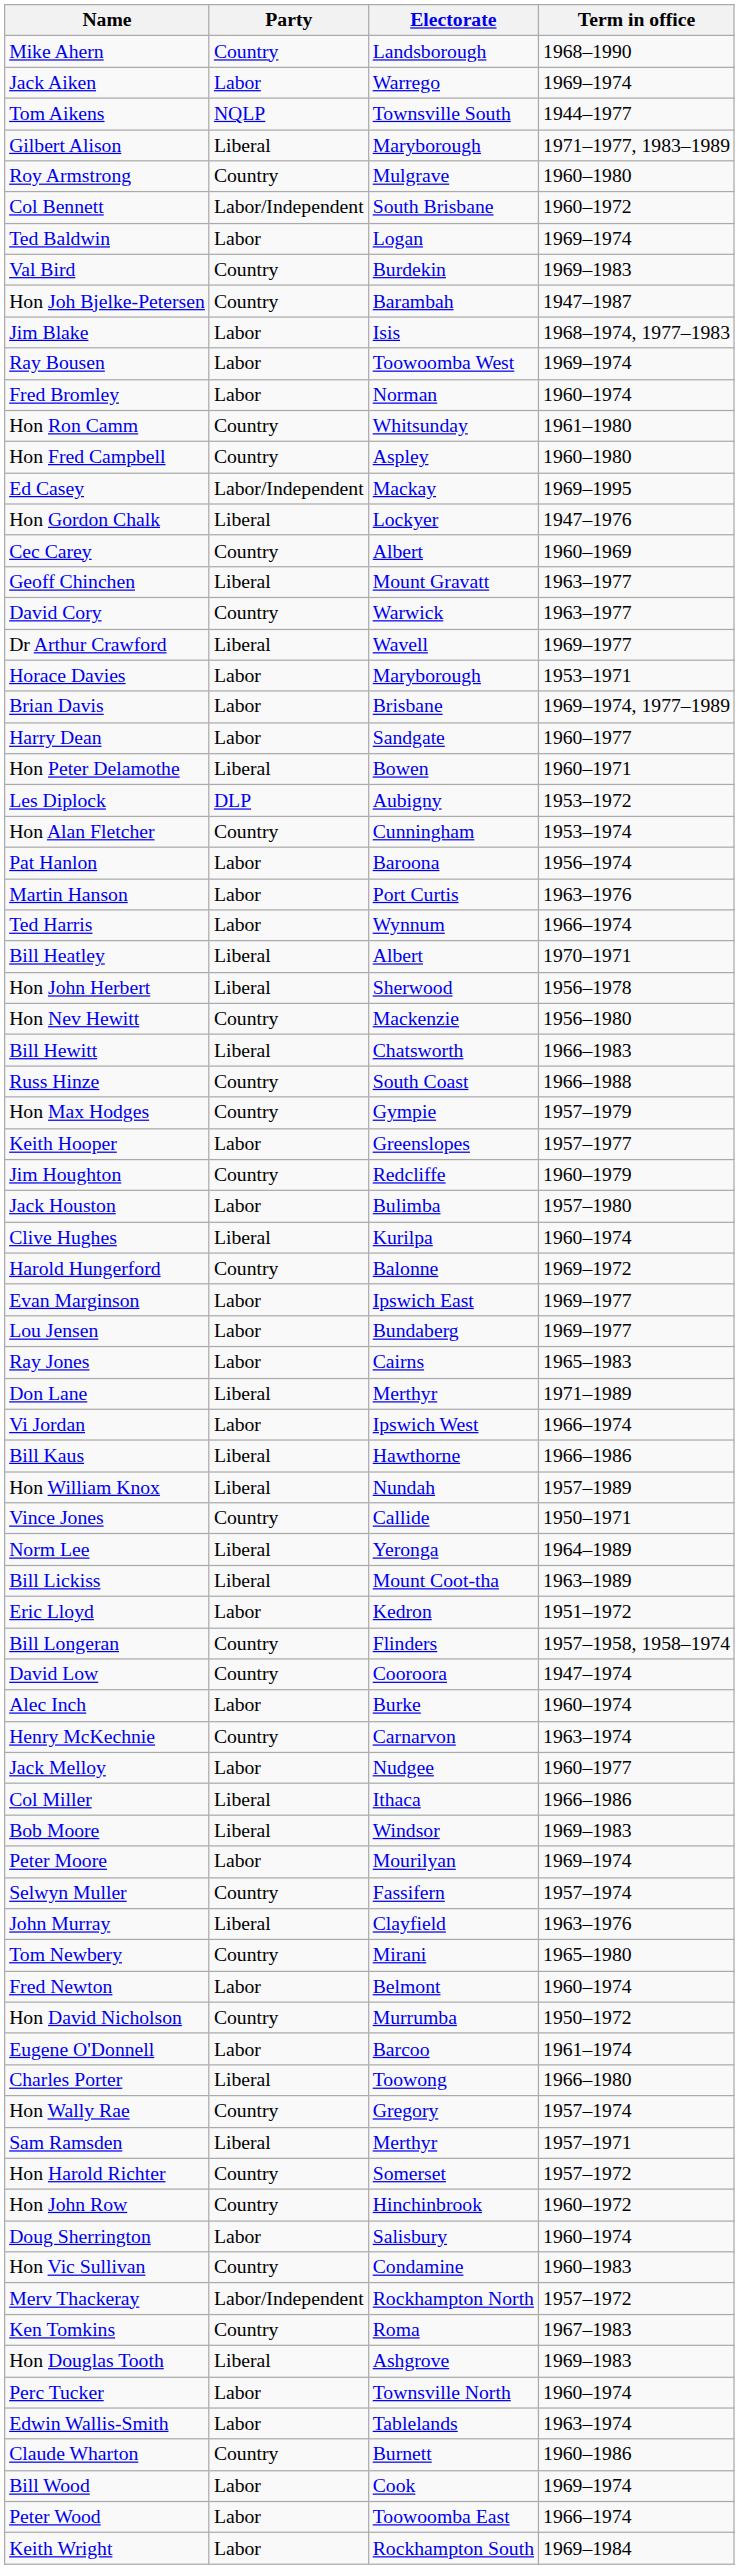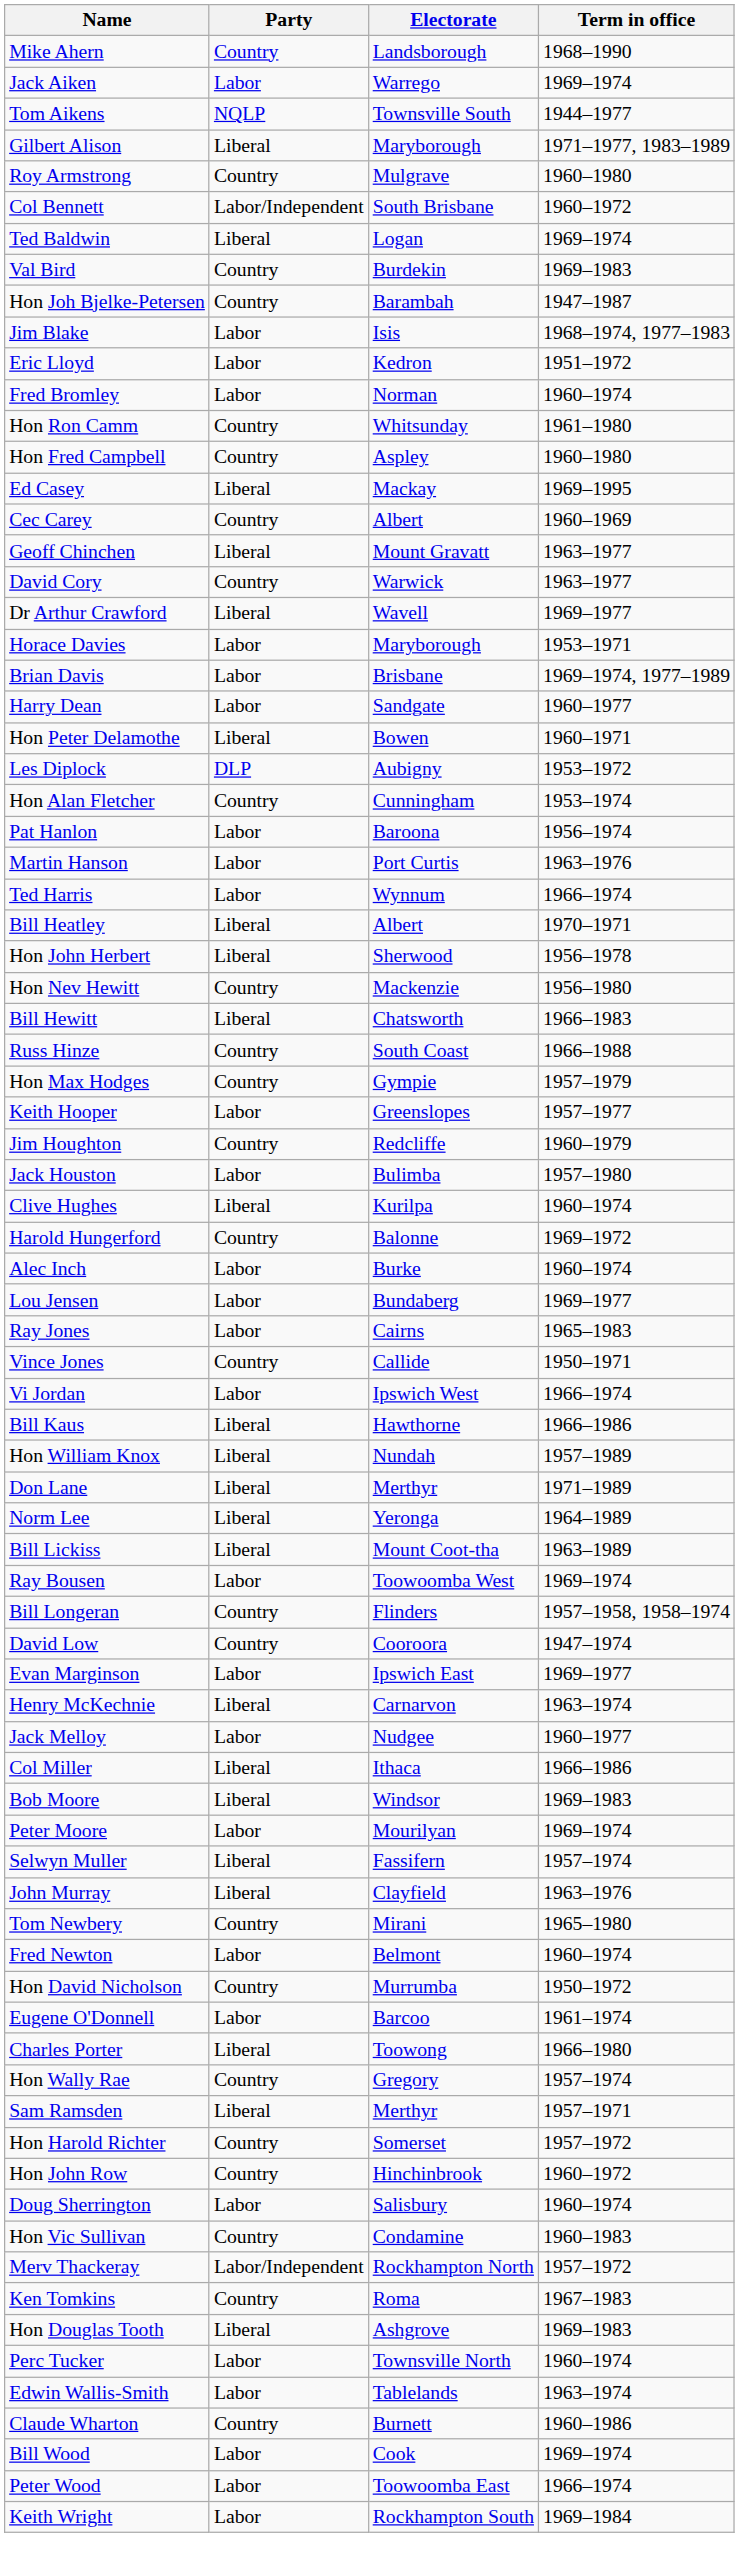Ted Baldwin | Party: Labor -> Liberal
rows swapped: Ray Bousen <-> Eric Lloyd
Ed Casey | Party: Labor/Independent -> Liberal
- row: Hon Gordon Chalk | Liberal | Lockyer | 1947–1976
rows swapped: Alec Inch <-> Evan Marginson
rows swapped: Vince Jones <-> Don Lane
Henry McKechnie | Party: Country -> Liberal
Selwyn Muller | Party: Country -> Liberal
